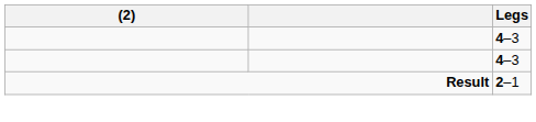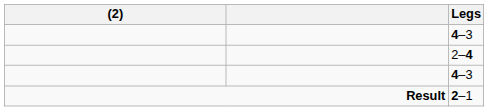+ row: 2–4
